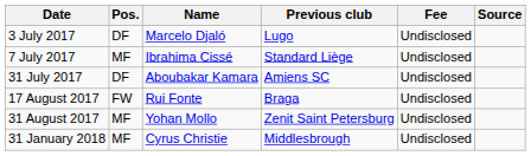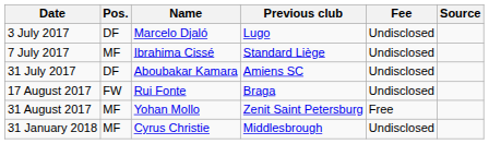31 August 2017 | Fee: Undisclosed -> Free
